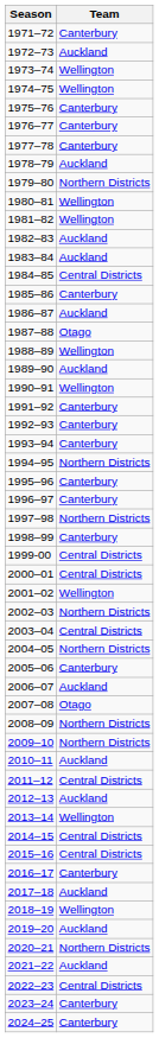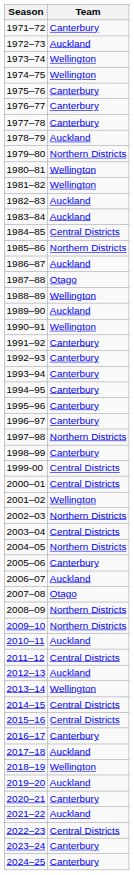1985–86 | Team: Canterbury -> Northern Districts
1994–95 | Team: Northern Districts -> Canterbury
2020–21 | Team: Northern Districts -> Canterbury
